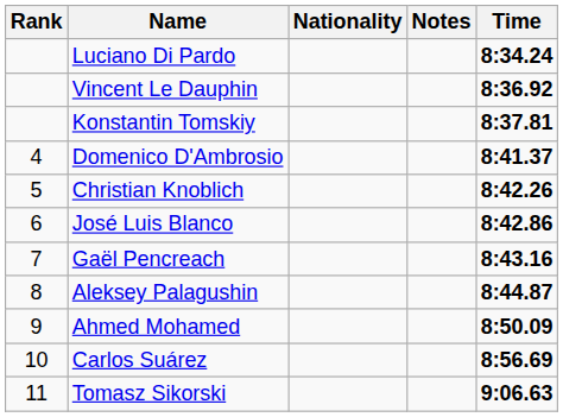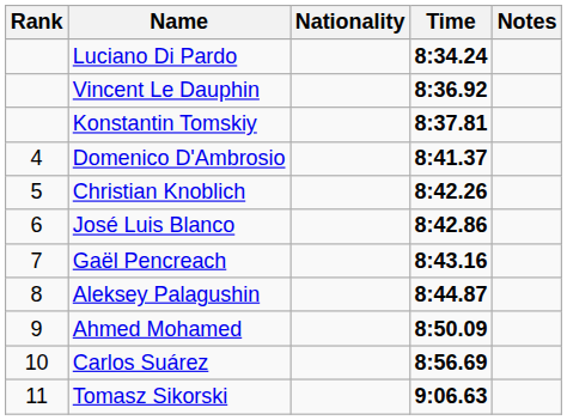columns swapped: Time <-> Notes
